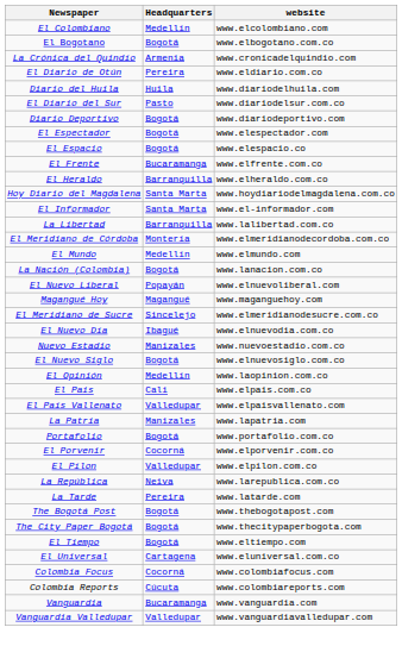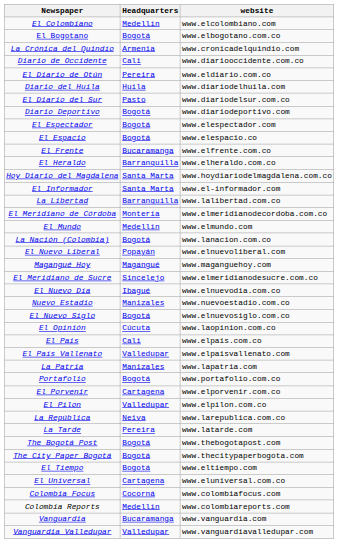+ row: Diario de Occidente | Cali | www.diariooccidente.com.co
El Opinión | Headquarters: Medellín -> Cúcuta
El Porvenir | Headquarters: Cocorná -> Cartagena
Colombia Reports | Headquarters: Cúcuta -> Medellín
